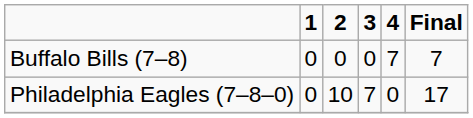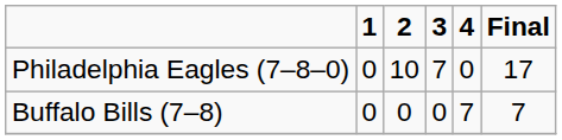rows swapped: Buffalo Bills (7–8) <-> Philadelphia Eagles (7–8–0)
